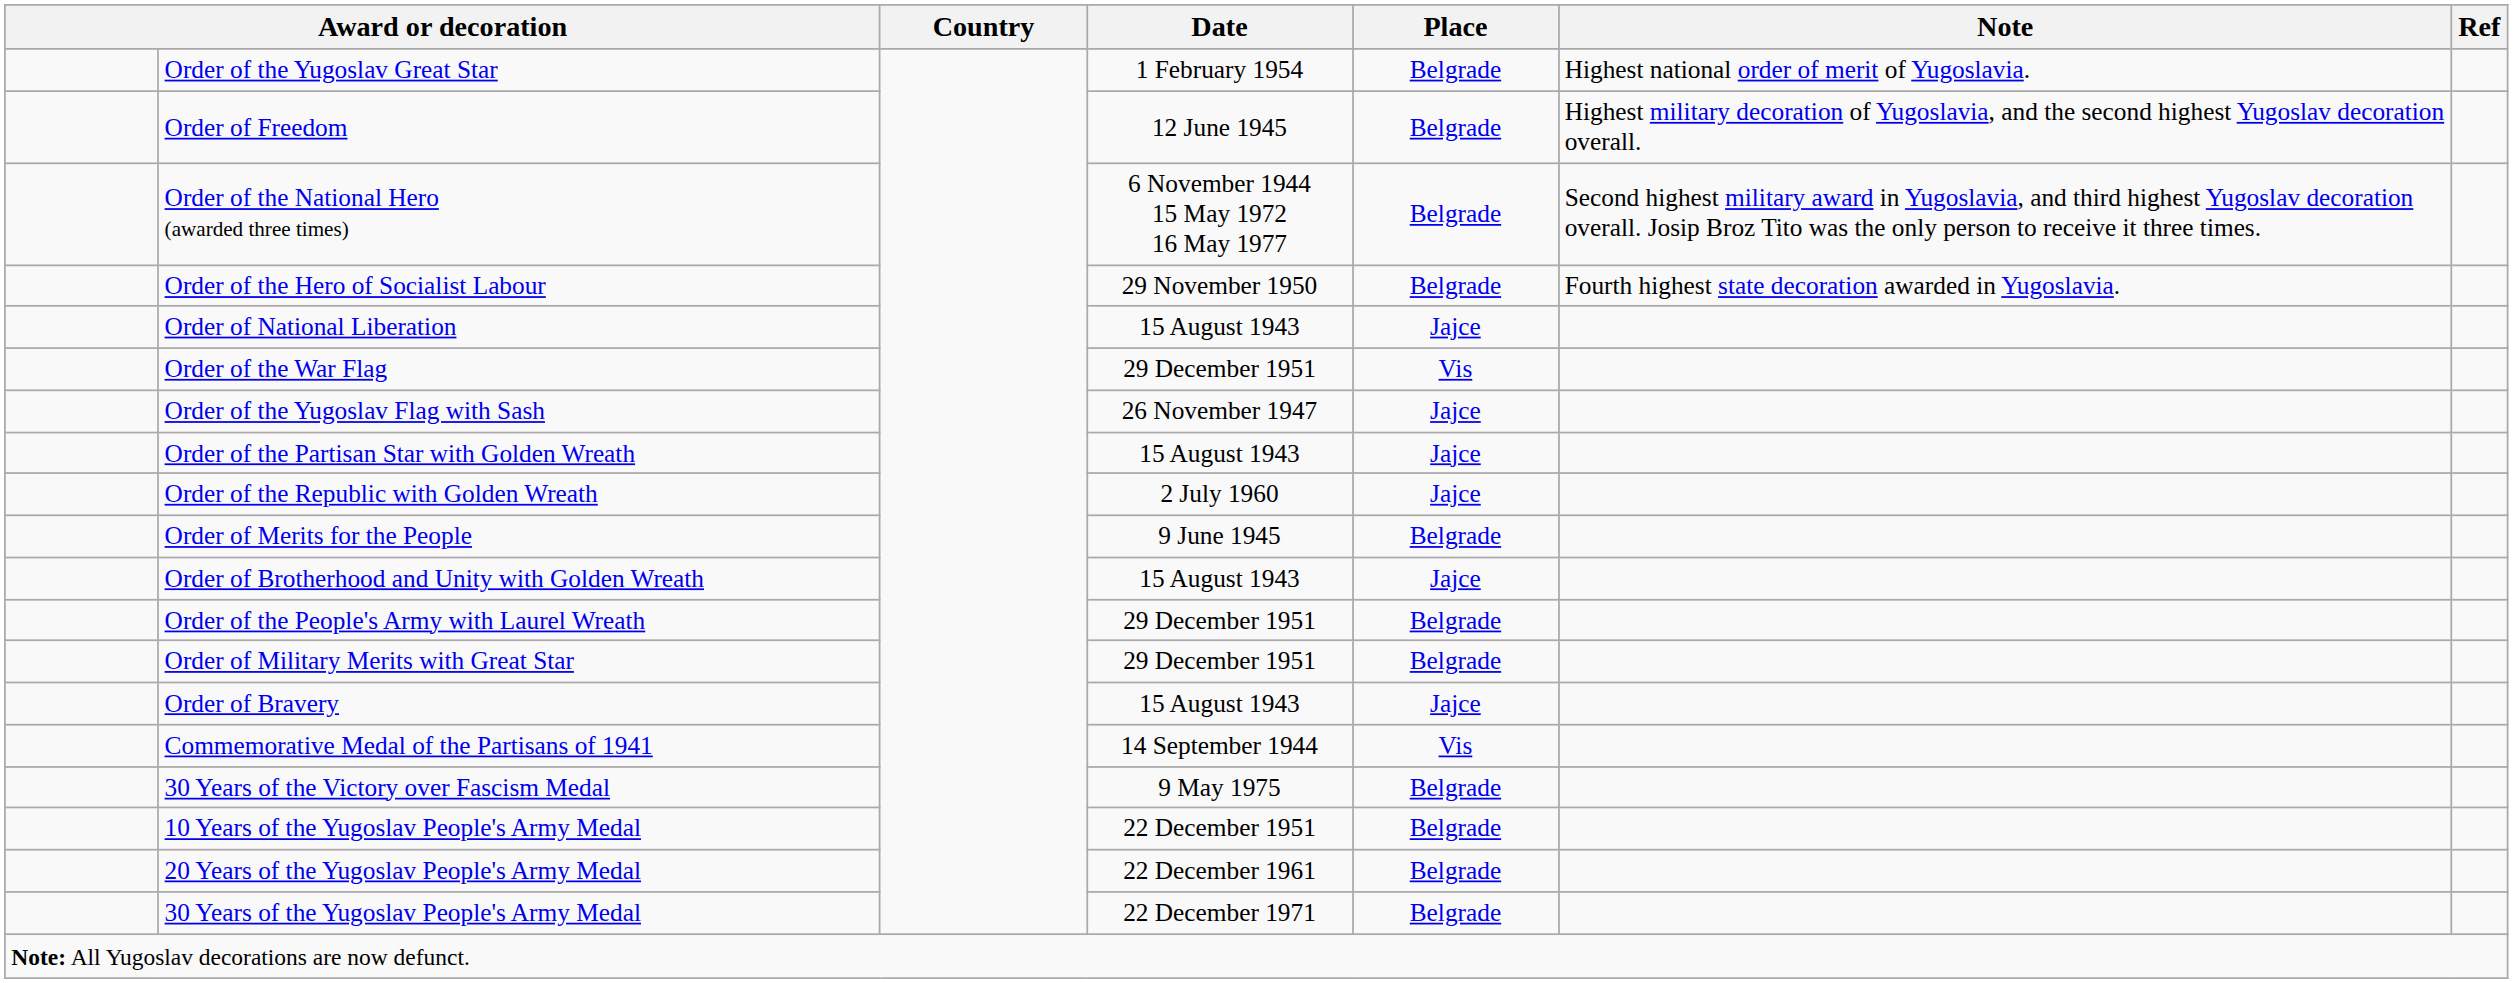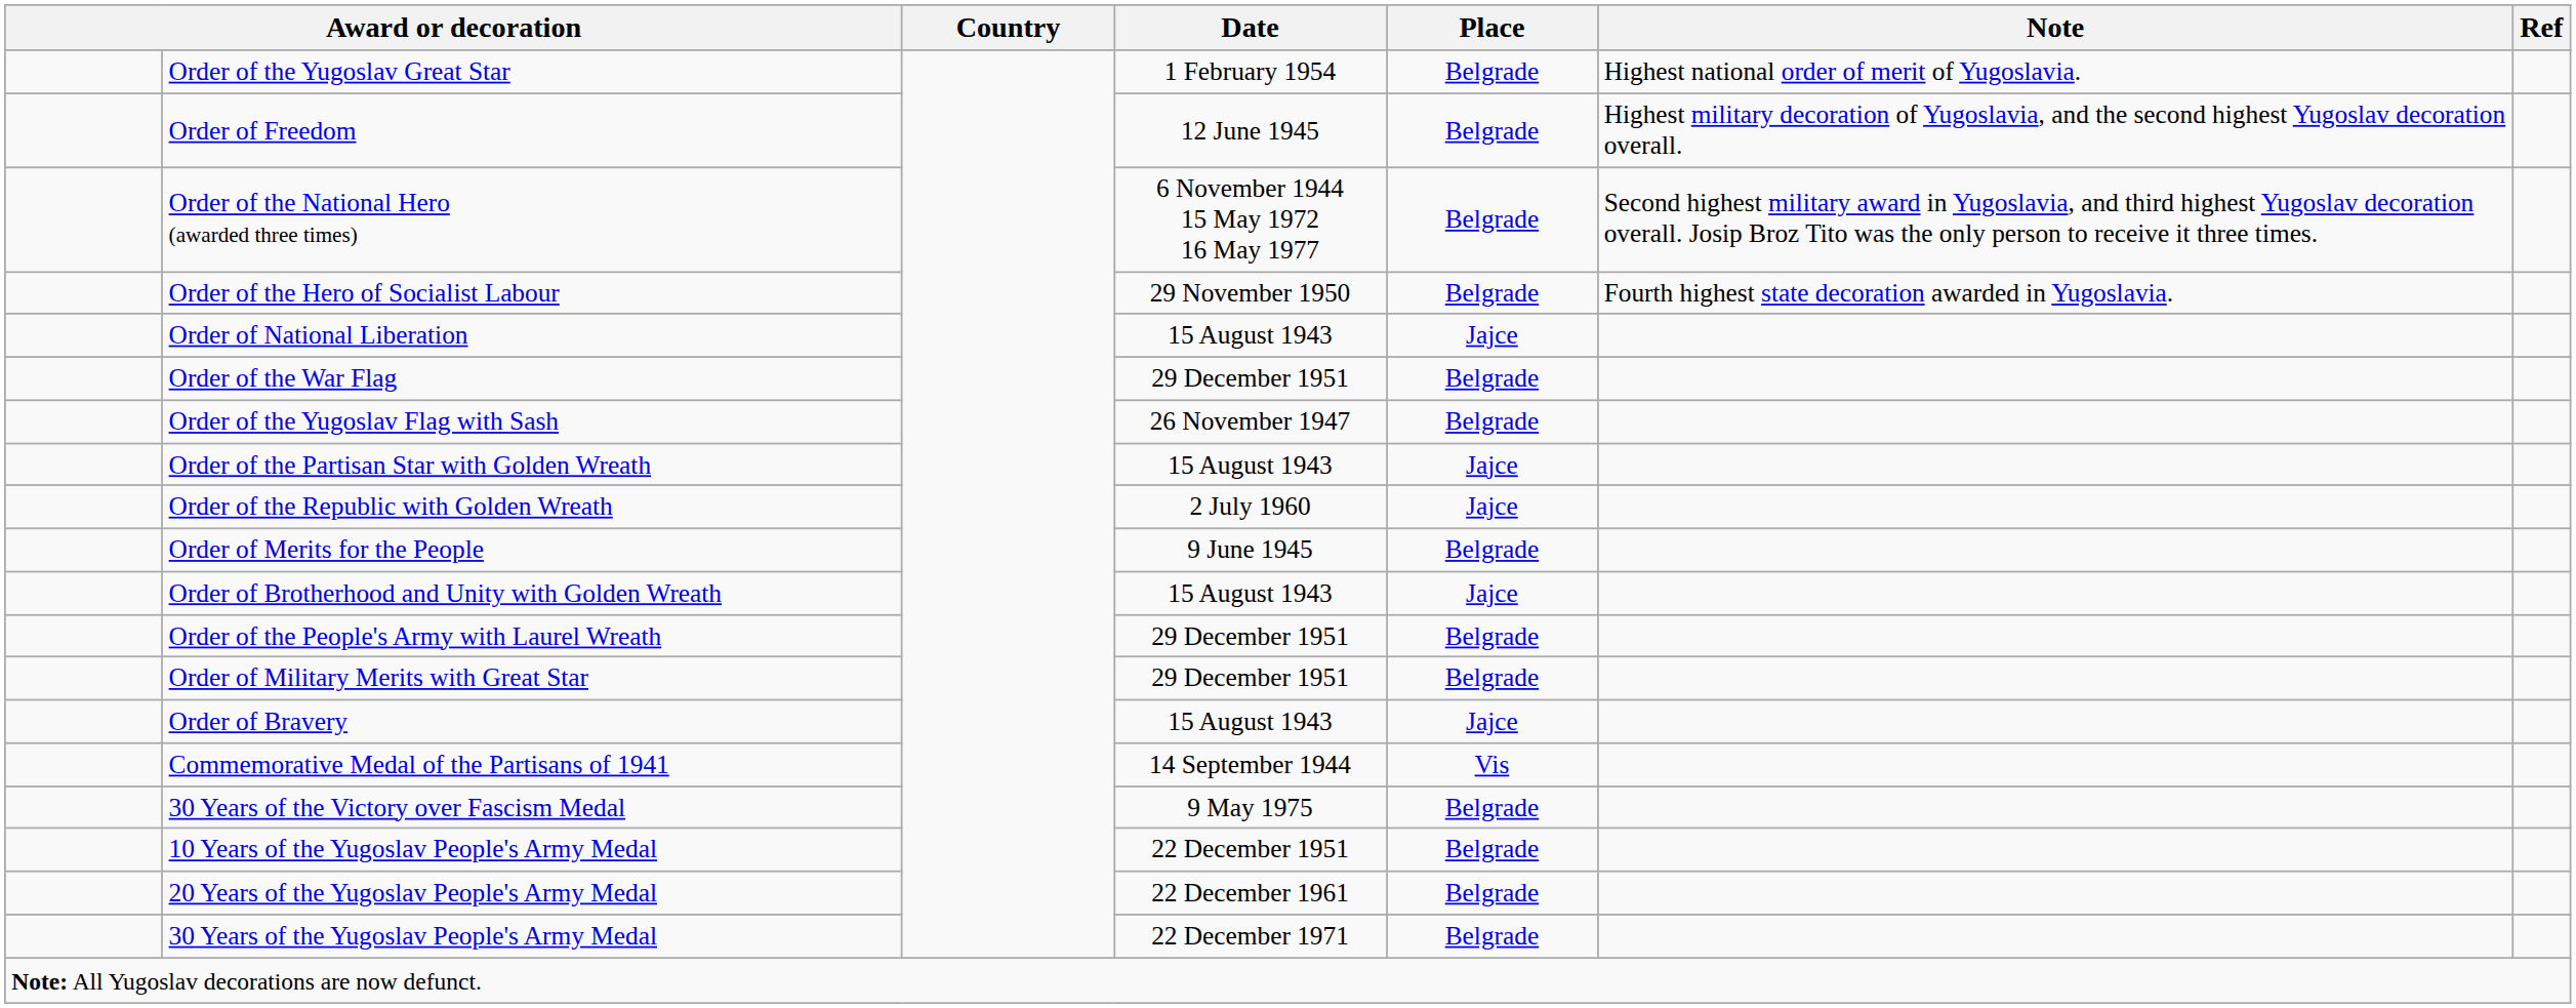Order of the War Flag | Place: Vis -> Belgrade
Order of the Yugoslav Flag with Sash | Place: Jajce -> Belgrade
